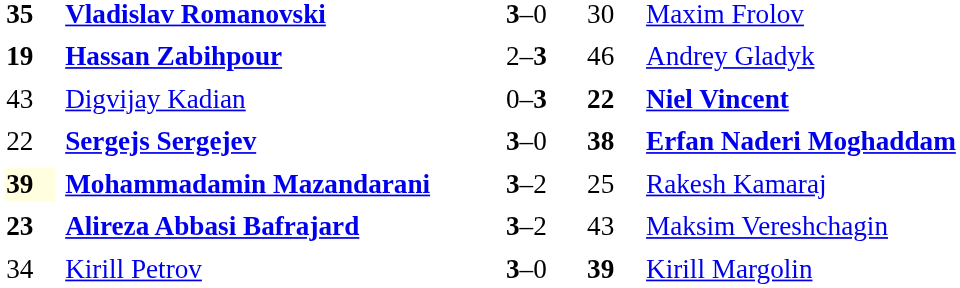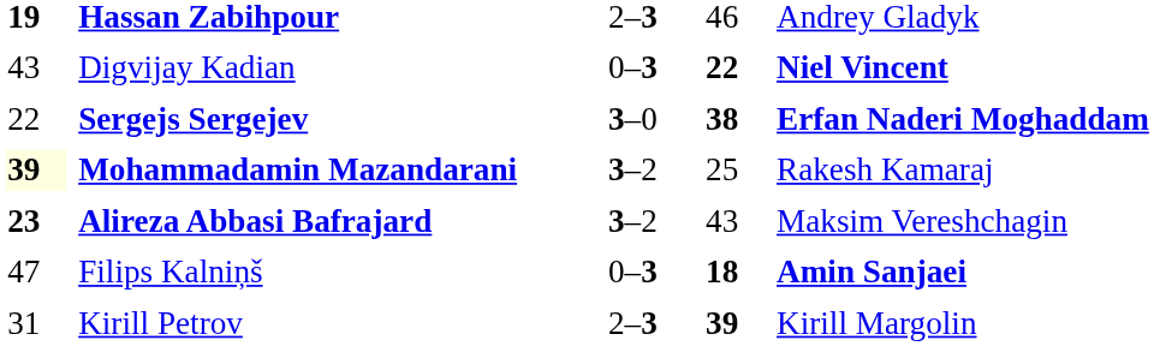- row: 35 | Vladislav Romanovski | 3–0 | 30 | Maxim Frolov
+ row: 47 | Filips Kalniņš | 0–3 | 18 | Amin Sanjaei
Kirill Petrov | column 1: 34 -> 31
Kirill Petrov | column 3: 3–0 -> 2–3
